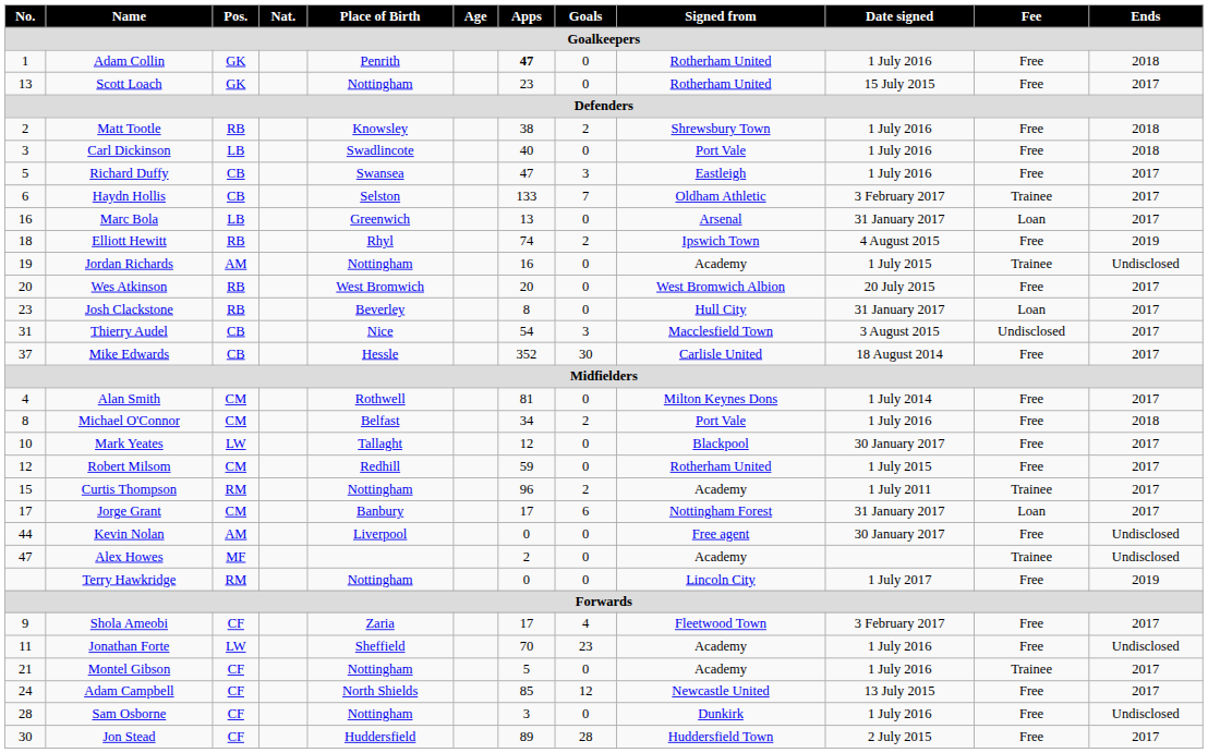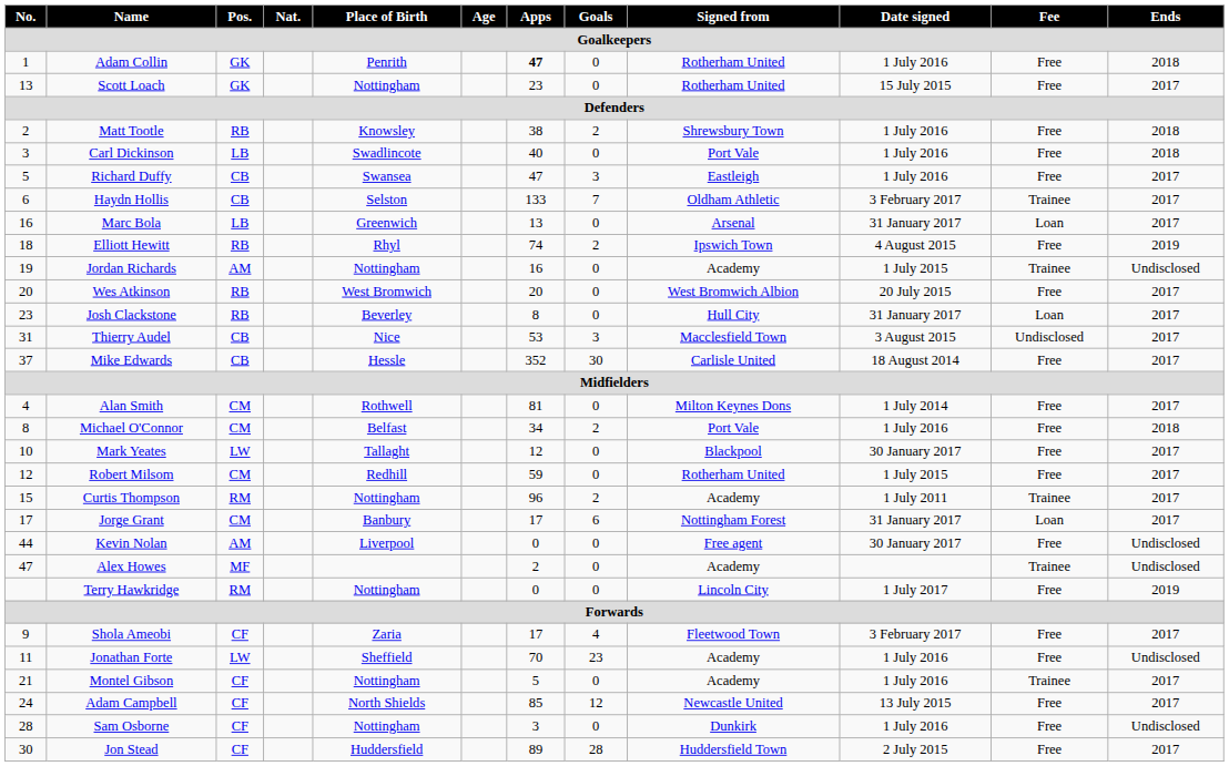Thierry Audel | Apps: 54 -> 53
